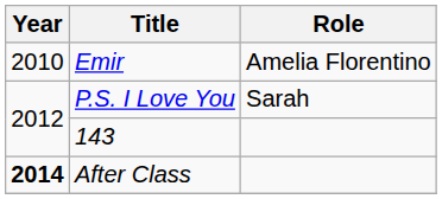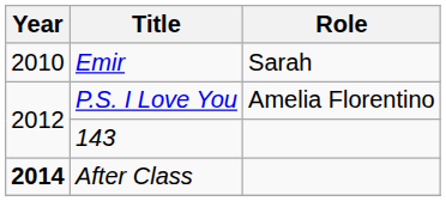Emir | Role: Amelia Florentino -> Sarah
P.S. I Love You | Role: Sarah -> Amelia Florentino
